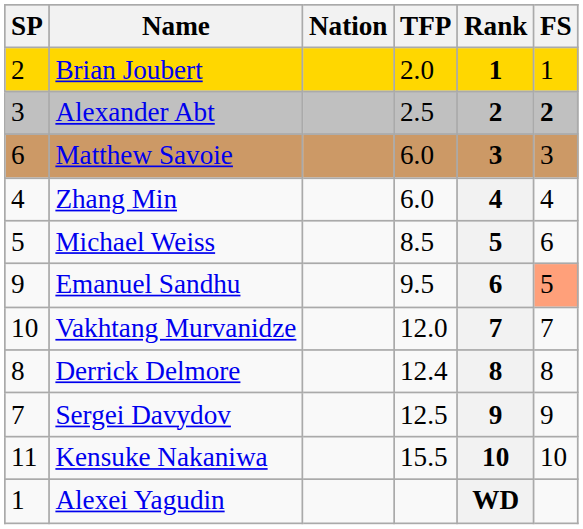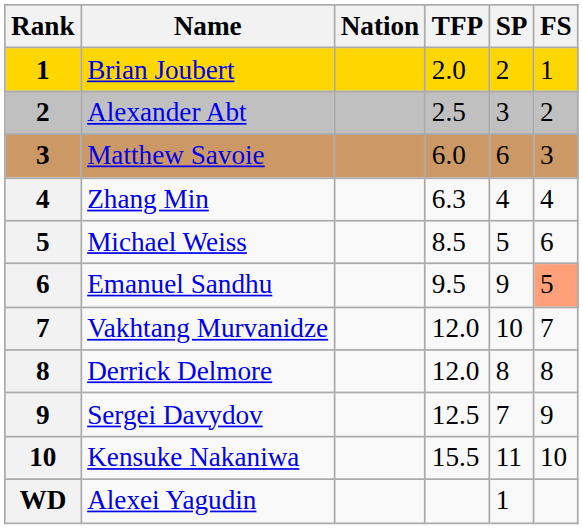columns swapped: Rank <-> SP
Alexander Abt | FS: bold -> normal
Zhang Min | TFP: 6.0 -> 6.3
Derrick Delmore | TFP: 12.4 -> 12.0
